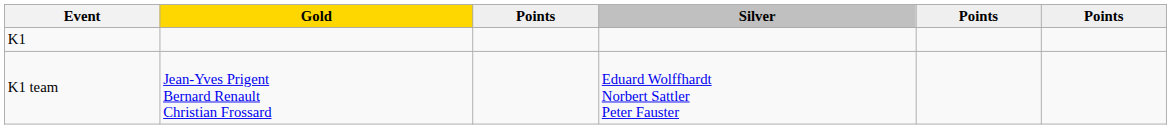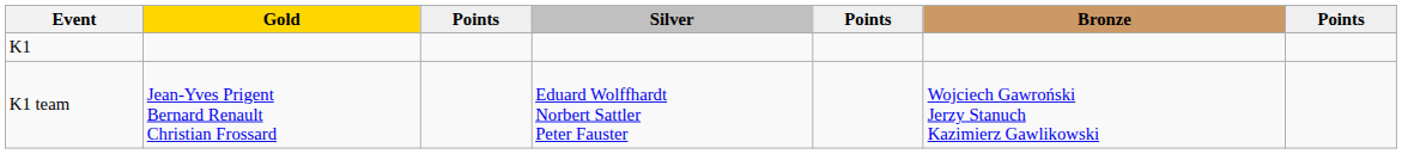+ column: Bronze | Wojciech Gawroński Jerzy Stanuch Kazimierz Gawlikowski
